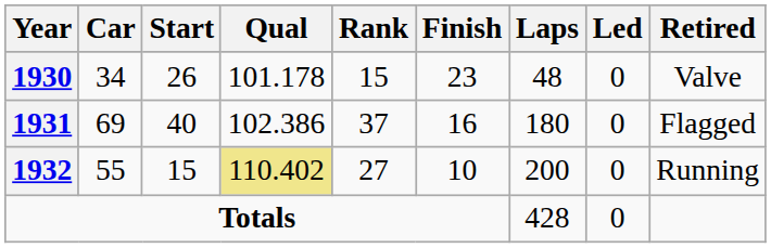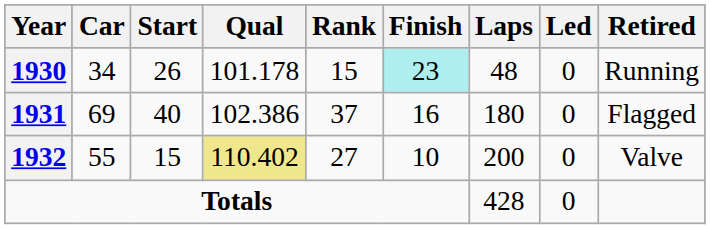1930 | Finish: no background -> paleturquoise background
1930 | Retired: Valve -> Running
1932 | Retired: Running -> Valve
